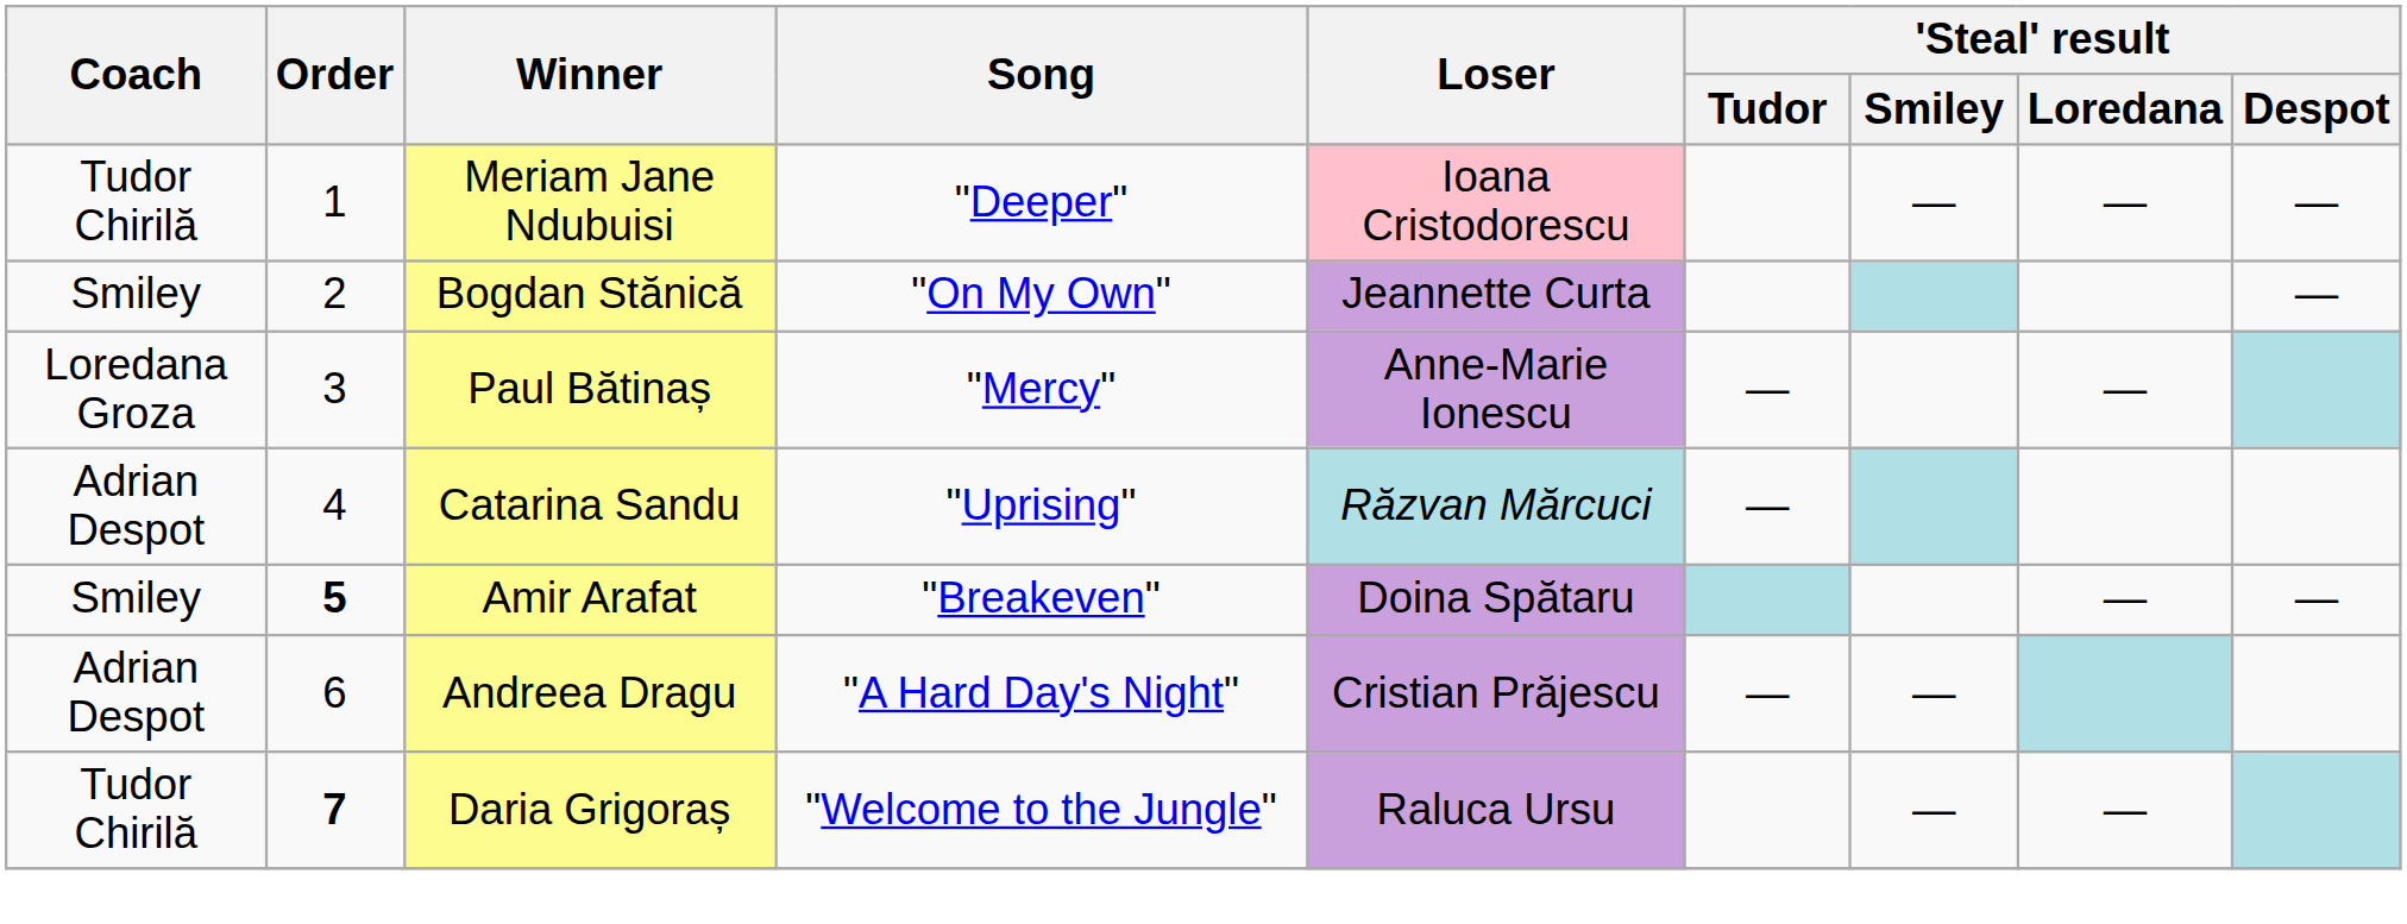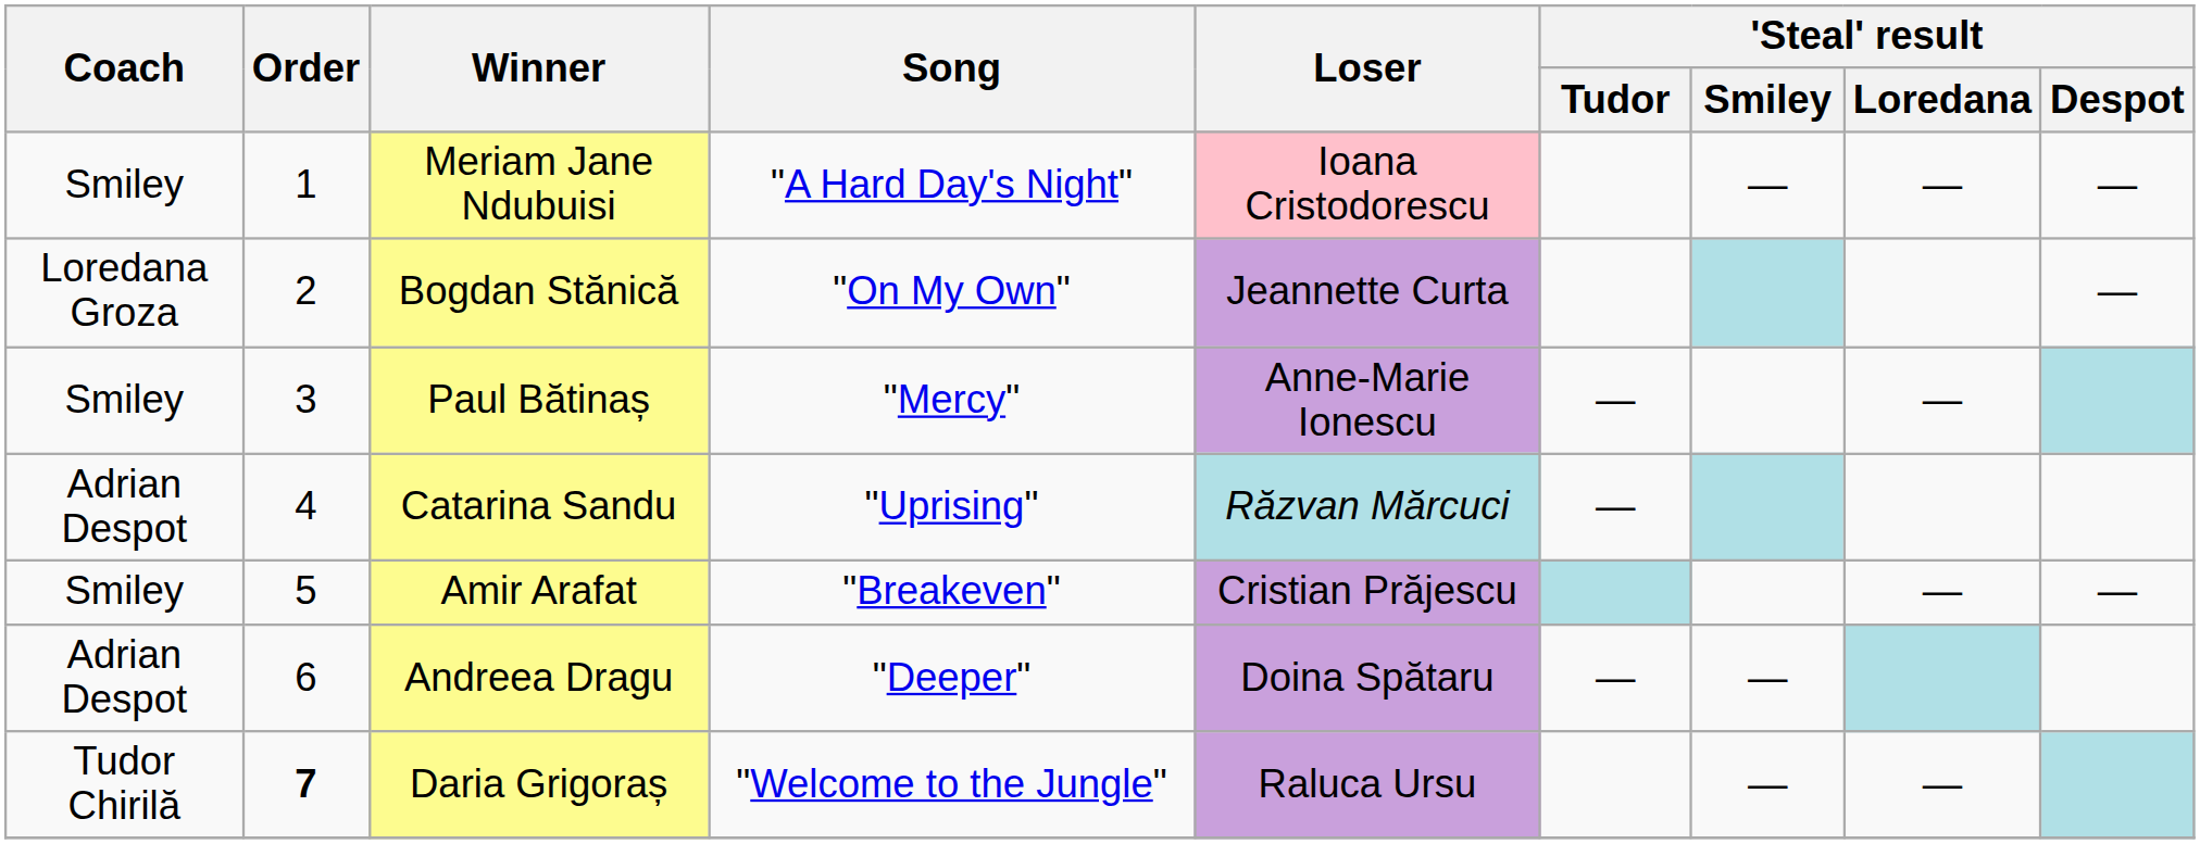Meriam Jane Ndubuisi | Coach: Tudor Chirilă -> Smiley
Meriam Jane Ndubuisi | Song: "Deeper" -> "A Hard Day's Night"
Bogdan Stănică | Coach: Smiley -> Loredana Groza
Paul Bătinaș | Coach: Loredana Groza -> Smiley
Amir Arafat | Order: bold -> normal
Amir Arafat | Loser: Doina Spătaru -> Cristian Prăjescu
Andreea Dragu | Song: "A Hard Day's Night" -> "Deeper"
Andreea Dragu | Loser: Cristian Prăjescu -> Doina Spătaru
